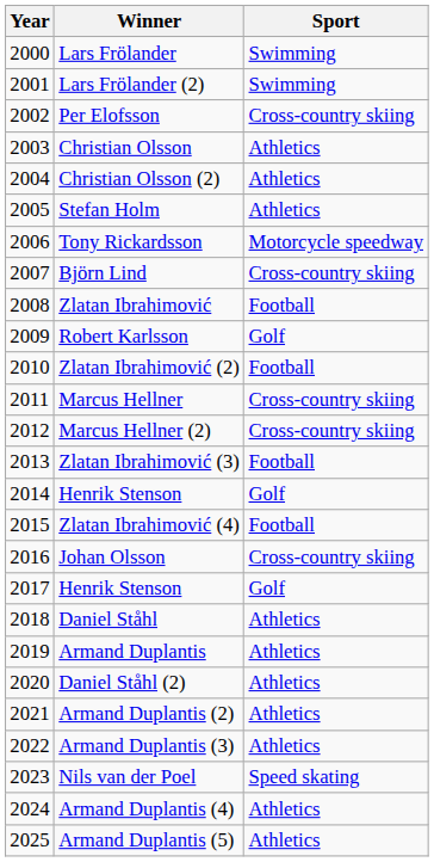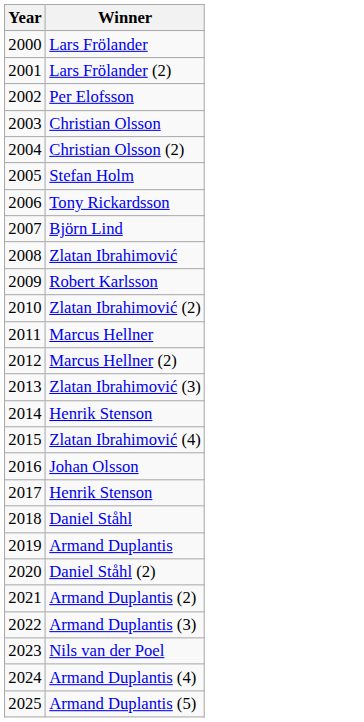- column: Sport | Swimming | Swimming | Cross-country skiing | Athletics | Athletics | Athletics | Motorcycle speedway | Cross-country skiing | Football | Golf | Football | Cross-country skiing | Cross-country skiing | Football | Golf | Football | Cross-country skiing | Golf | Athletics | Athletics | Athletics | Athletics | Athletics | Speed skating | Athletics | Athletics
